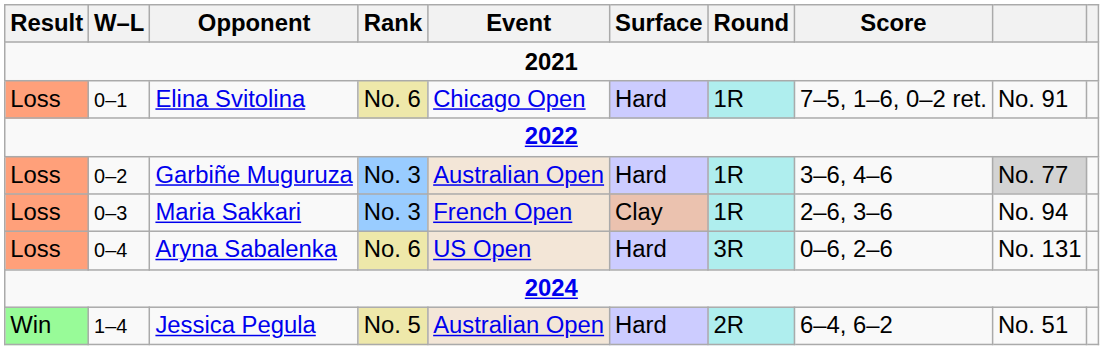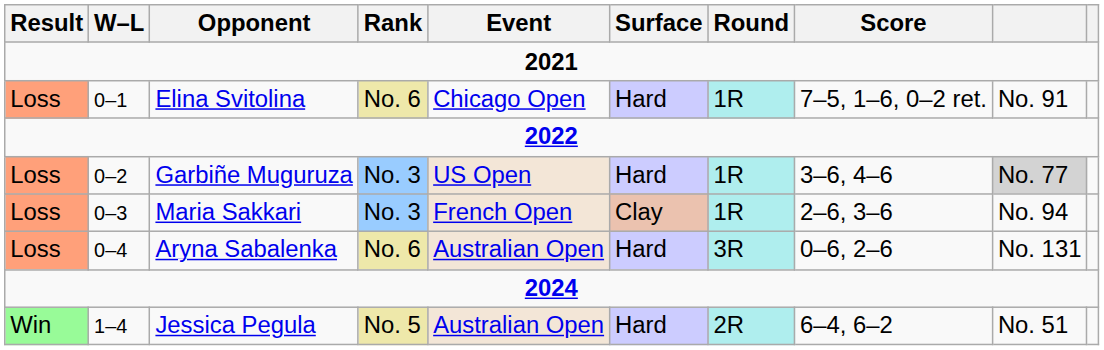Garbiñe Muguruza | Event: Australian Open -> US Open
Aryna Sabalenka | Event: US Open -> Australian Open
